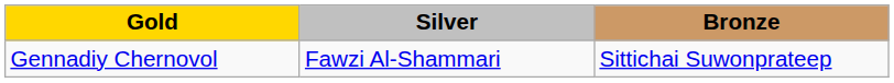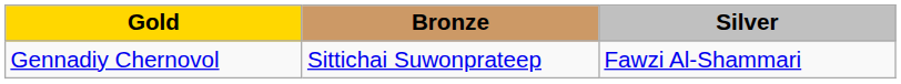columns swapped: Silver <-> Bronze
